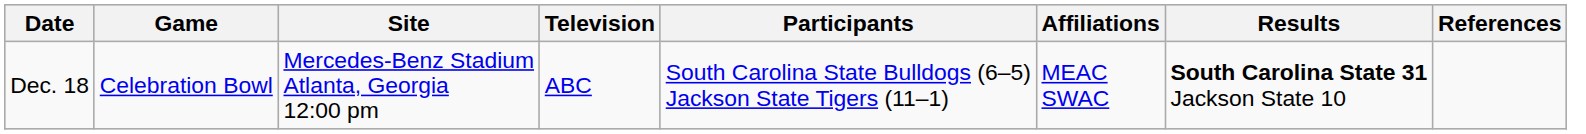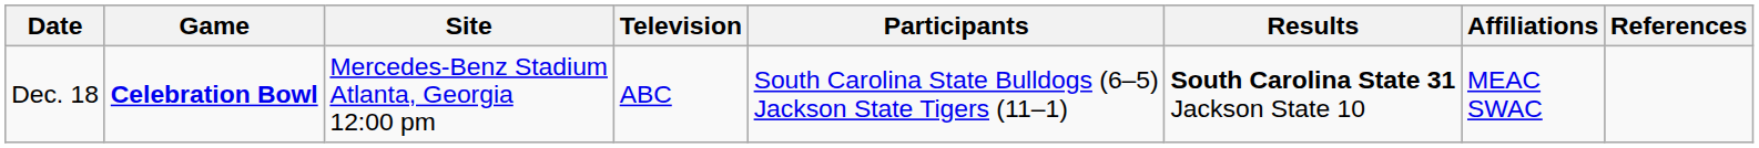columns swapped: Affiliations <-> Results
Dec. 18 | Game: normal -> bold
